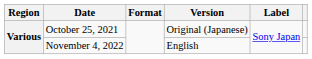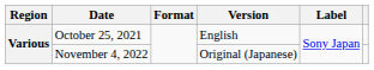October 25, 2021 | Version: Original (Japanese) -> English
November 4, 2022 | Version: English -> Original (Japanese)
